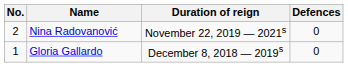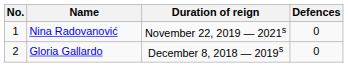Nina Radovanović | No.: 2 -> 1
Gloria Gallardo | No.: 1 -> 2
